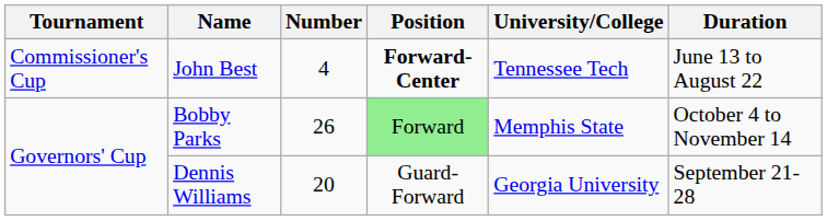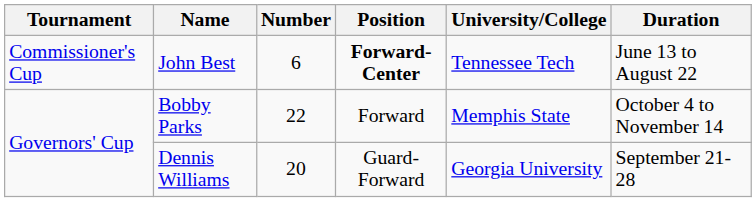John Best | Number: 4 -> 6
Bobby Parks | Number: 26 -> 22
Bobby Parks | Position: lightgreen background -> no background
